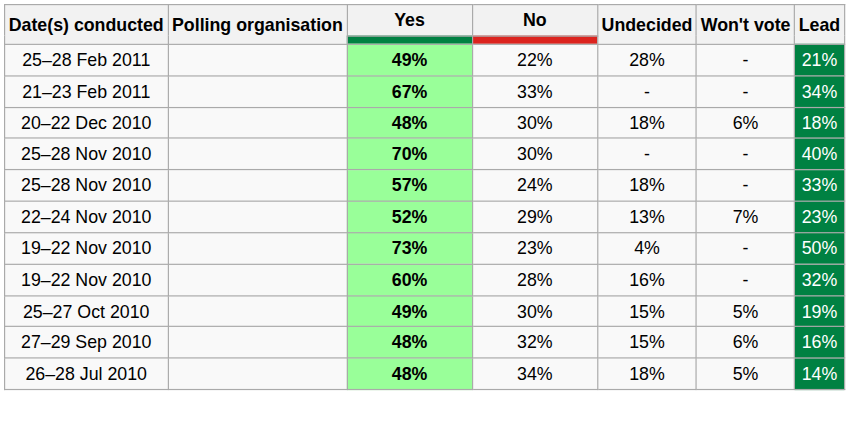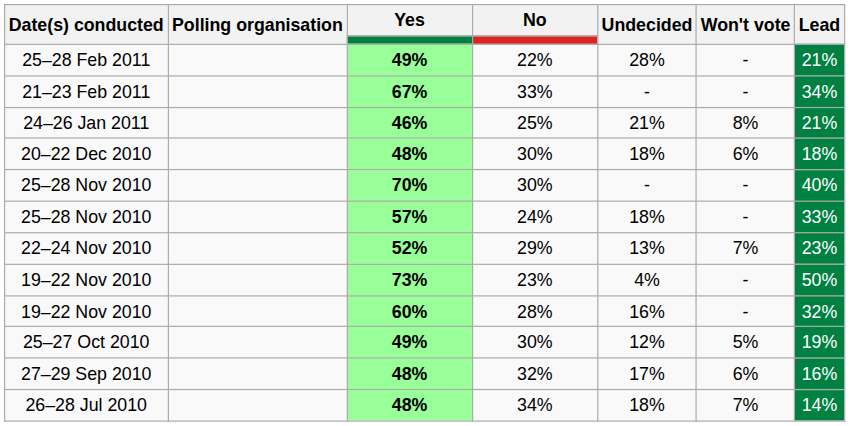+ row: 24–26 Jan 2011 | 46% | 25% | 21% | 8% | 21%
25–27 Oct 2010 | Undecided: 15% -> 12%
27–29 Sep 2010 | Undecided: 15% -> 17%
26–28 Jul 2010 | Won't vote: 5% -> 7%
